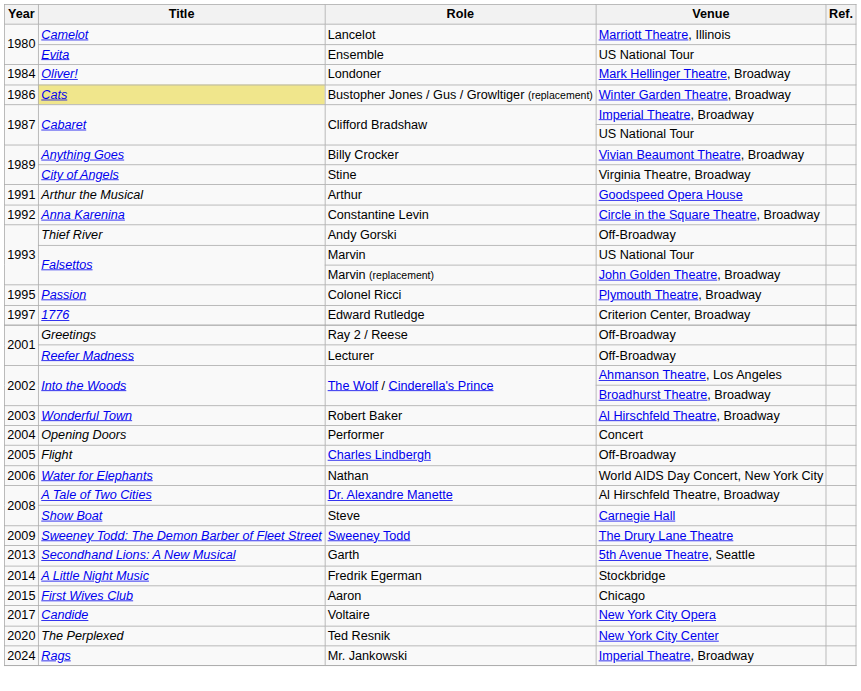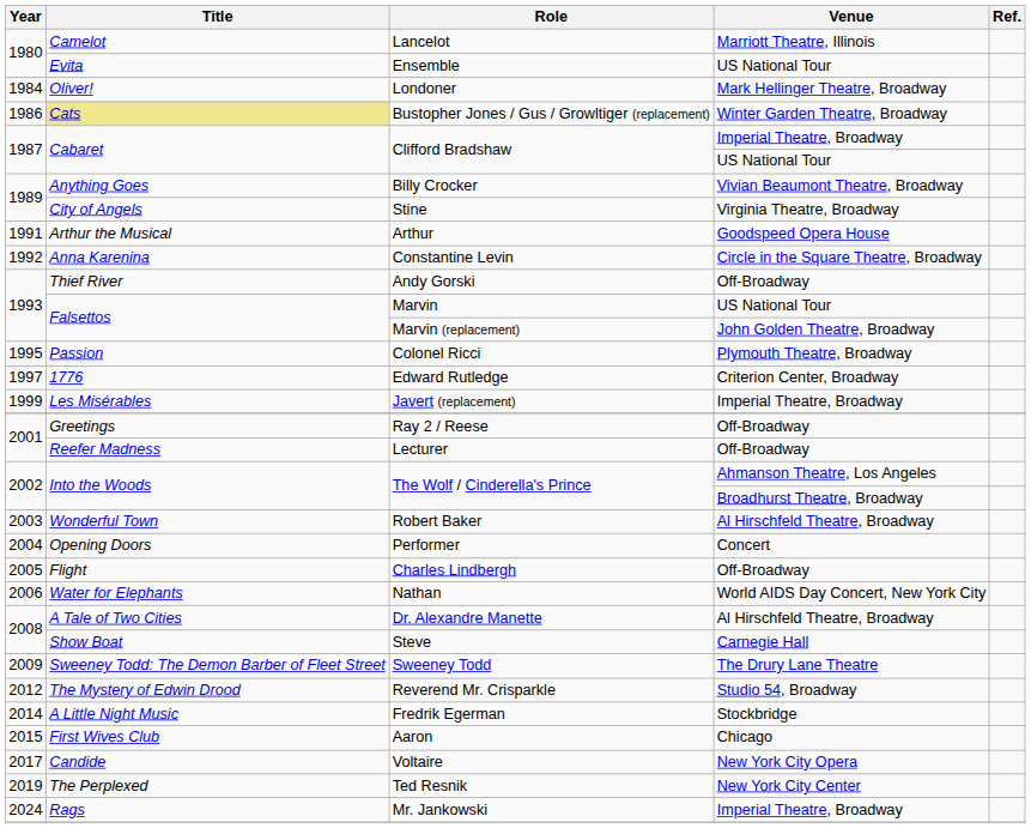+ row: 1999 | Les Misérables | Javert (replacement) | Imperial Theatre, Broadway
+ row: 2012 | The Mystery of Edwin Drood | Reverend Mr. Crisparkle | Studio 54, Broadway
- row: 2013 | Secondhand Lions: A New Musical | Garth | 5th Avenue Theatre, Seattle
Ted Resnik | Year: 2020 -> 2019
